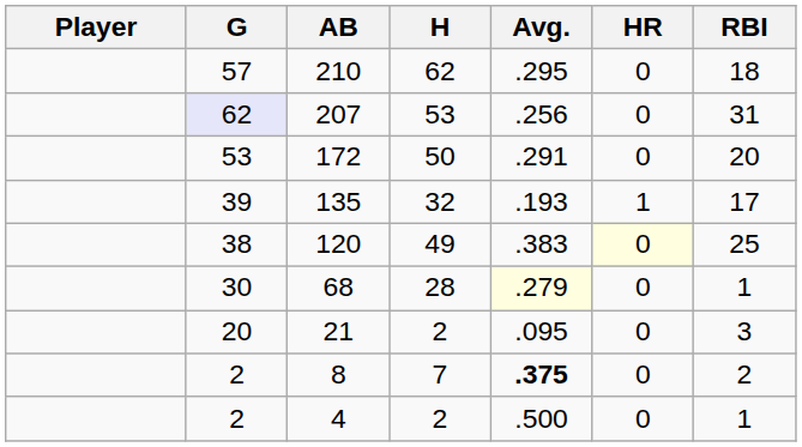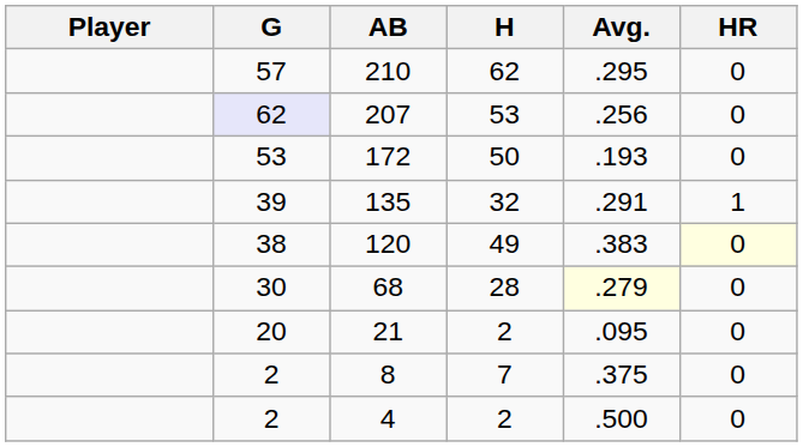- column: RBI | 18 | 31 | 20 | 17 | 25 | 1 | 3 | 2 | 1
172 | Avg.: .291 -> .193
135 | Avg.: .193 -> .291
8 | Avg.: bold -> normal
